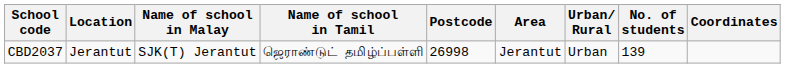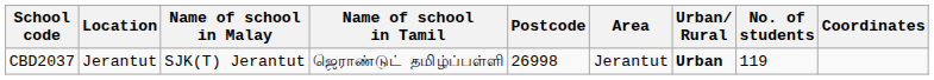CBD2037 | Urban/ Rural: normal -> bold
CBD2037 | No. of students: 139 -> 119
